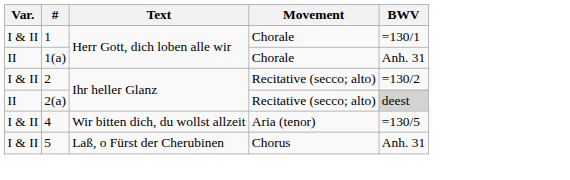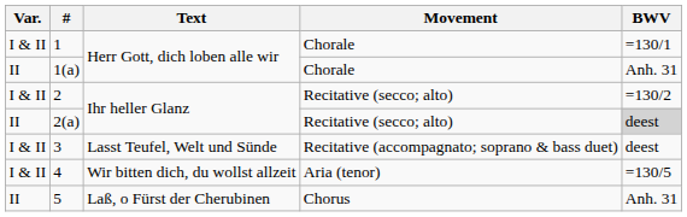+ row: I & II | 3 | Lasst Teufel, Welt und Sünde | Recitative (accompagnato; soprano & bass duet) | deest
5 | Var.: I & II -> II
